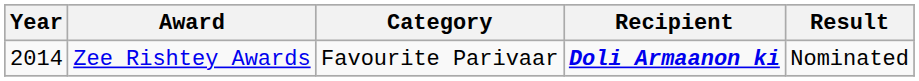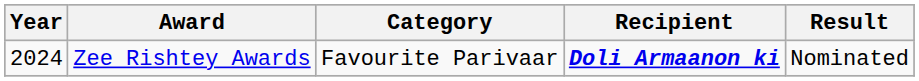Zee Rishtey Awards | Year: 2014 -> 2024
